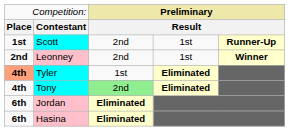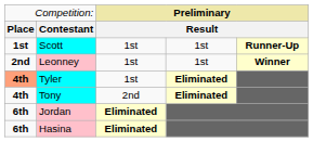Scott | column 3: 2nd -> 1st
Leonney | column 3: 2nd -> 1st
Tony | column 3: lightgreen background -> no background
